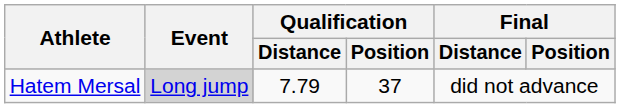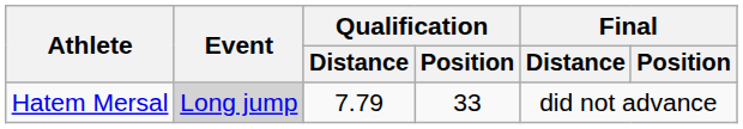Hatem Mersal | Qualification / Position: 37 -> 33
